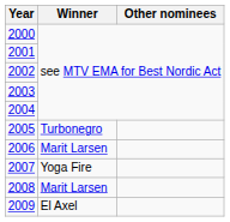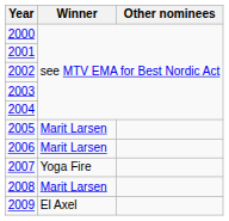2005 | Winner: Turbonegro -> Marit Larsen
